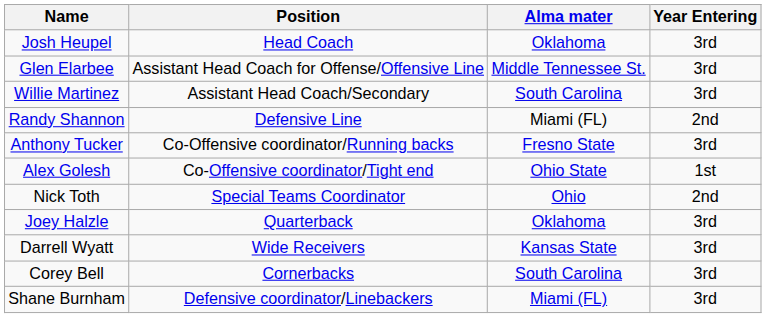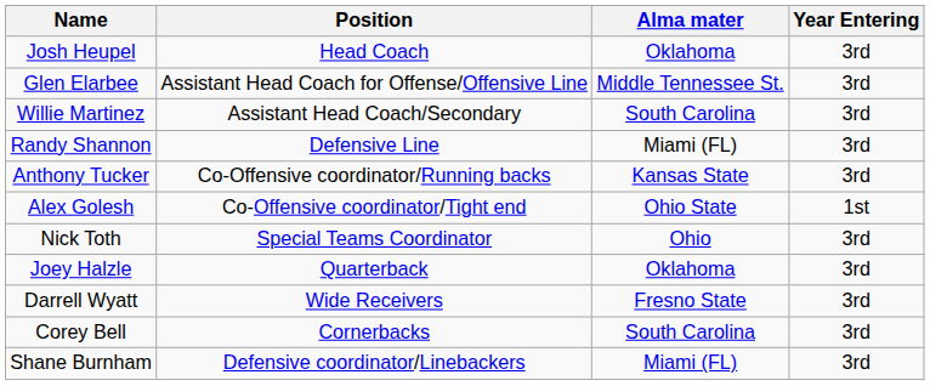Randy Shannon | Year Entering: 2nd -> 3rd
Anthony Tucker | Alma mater: Fresno State -> Kansas State
Nick Toth | Year Entering: 2nd -> 3rd
Darrell Wyatt | Alma mater: Kansas State -> Fresno State
